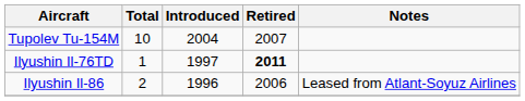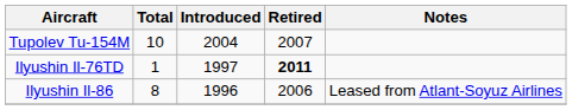Ilyushin Il-86 | Total: 2 -> 8
